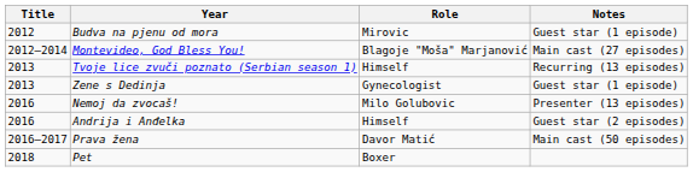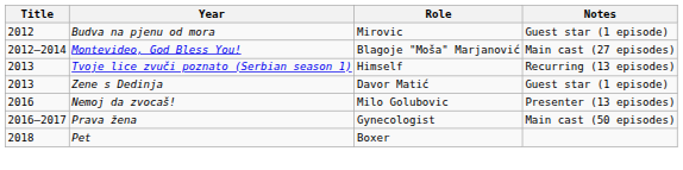Zene s Dedinja | Role: Gynecologist -> Davor Matić
- row: 2016 | Andrija i Anđelka | Himself | Guest star (2 episodes)
Prava žena | Role: Davor Matić -> Gynecologist
